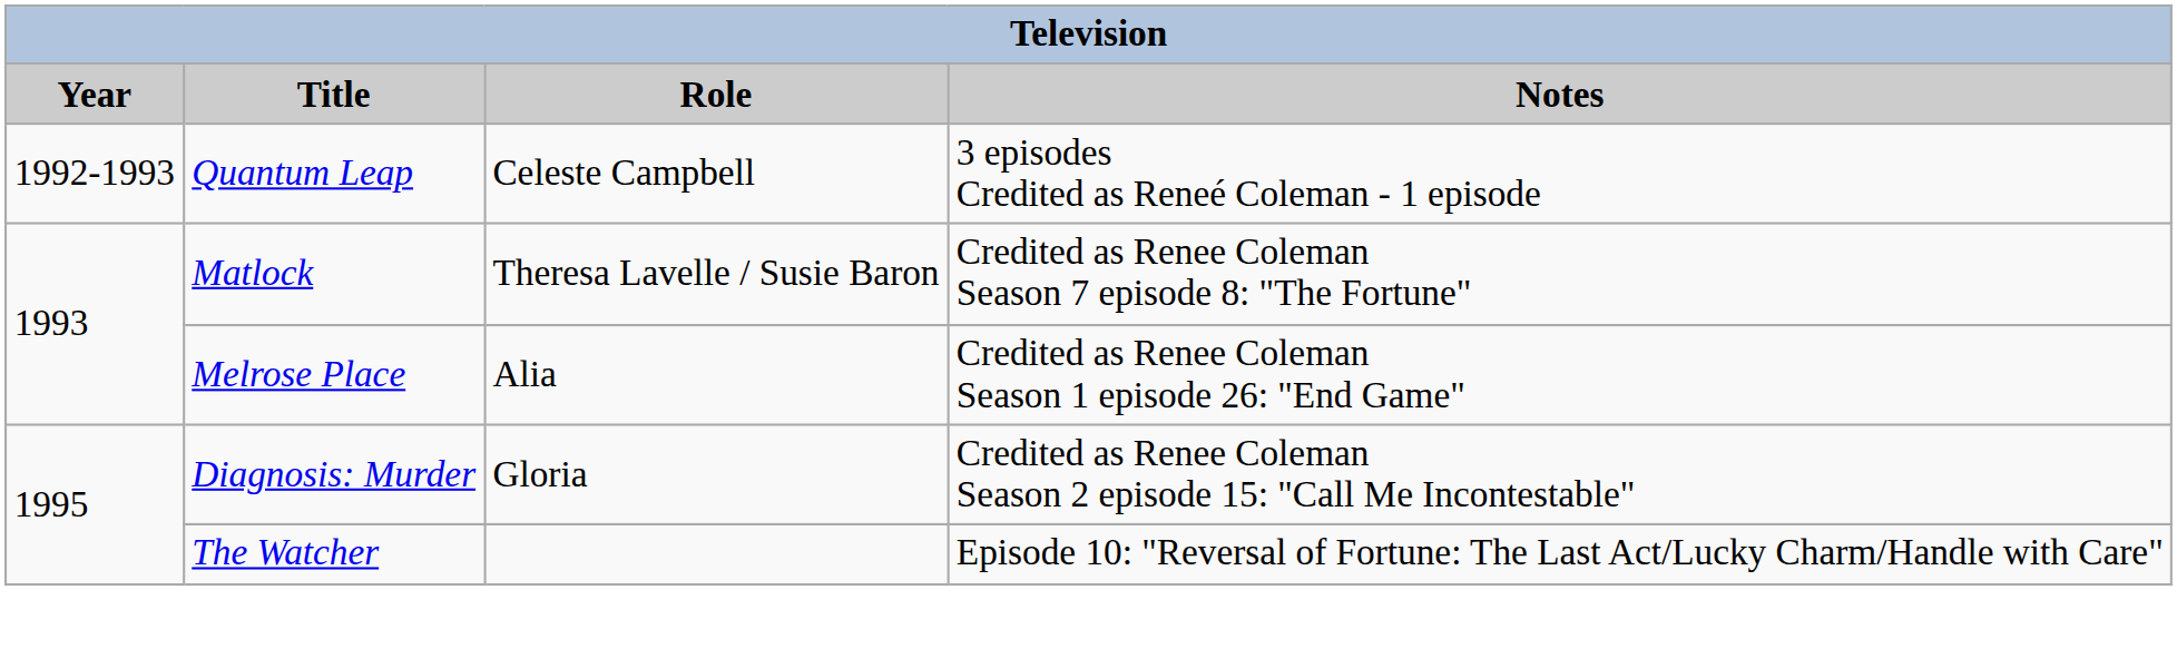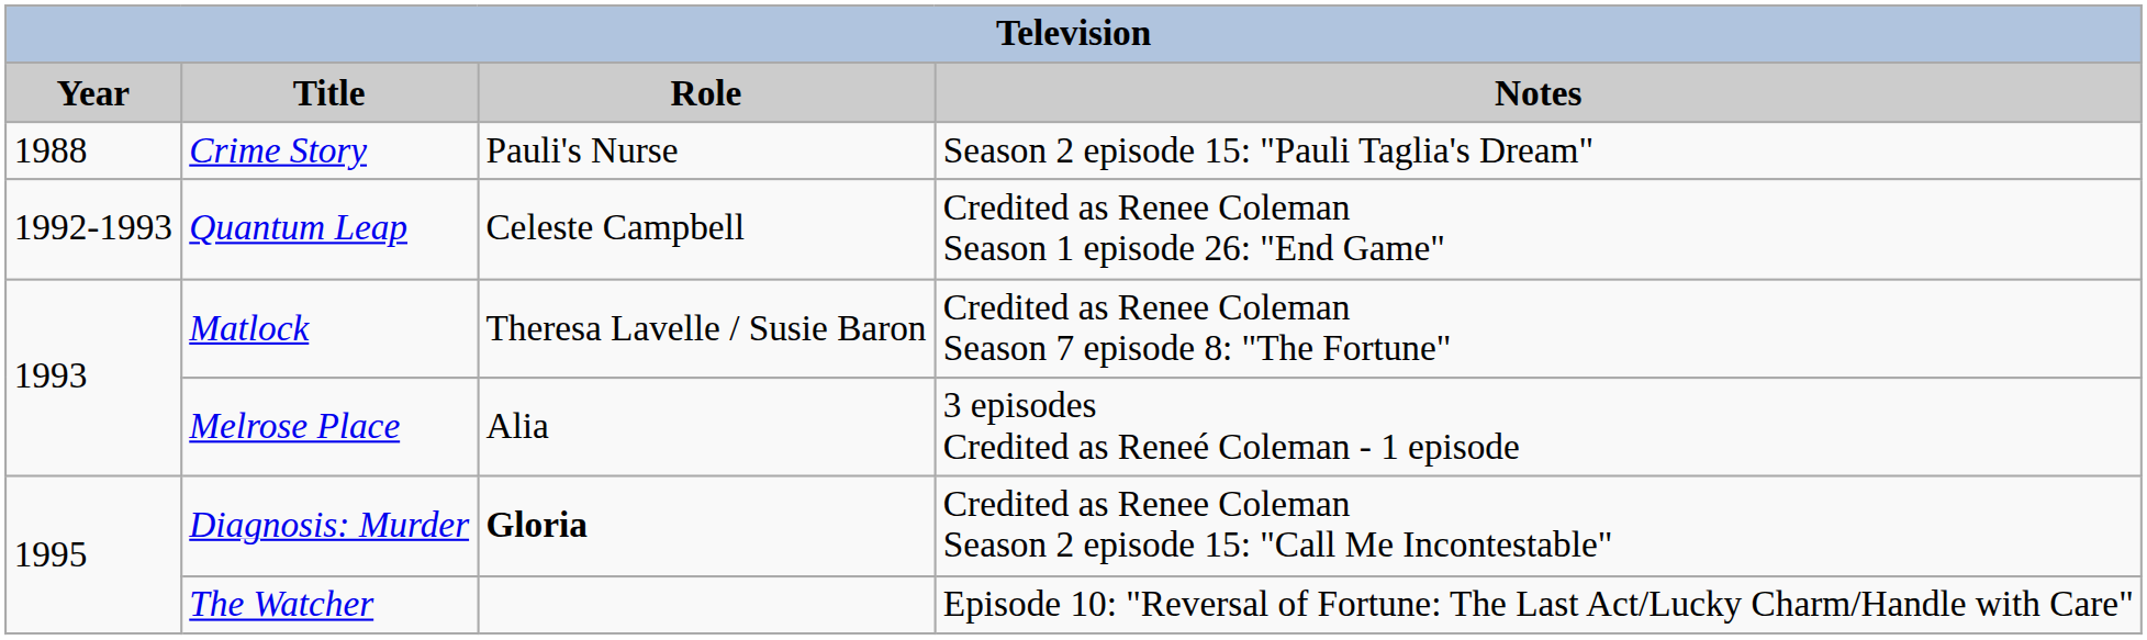+ row: 1988 | Crime Story | Pauli's Nurse | Season 2 episode 15: "Pauli Taglia's Dream"
Quantum Leap | Notes: 3 episodes Credited as Reneé Coleman - 1 episode -> Credited as Renee Coleman Season 1 episode 26: "End Game"
Melrose Place | Notes: Credited as Renee Coleman Season 1 episode 26: "End Game" -> 3 episodes Credited as Reneé Coleman - 1 episode
Diagnosis: Murder | Role: normal -> bold
